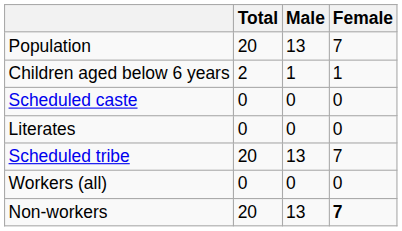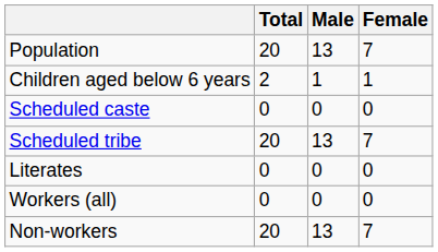rows swapped: Scheduled tribe <-> Literates
Non-workers | Female: bold -> normal
